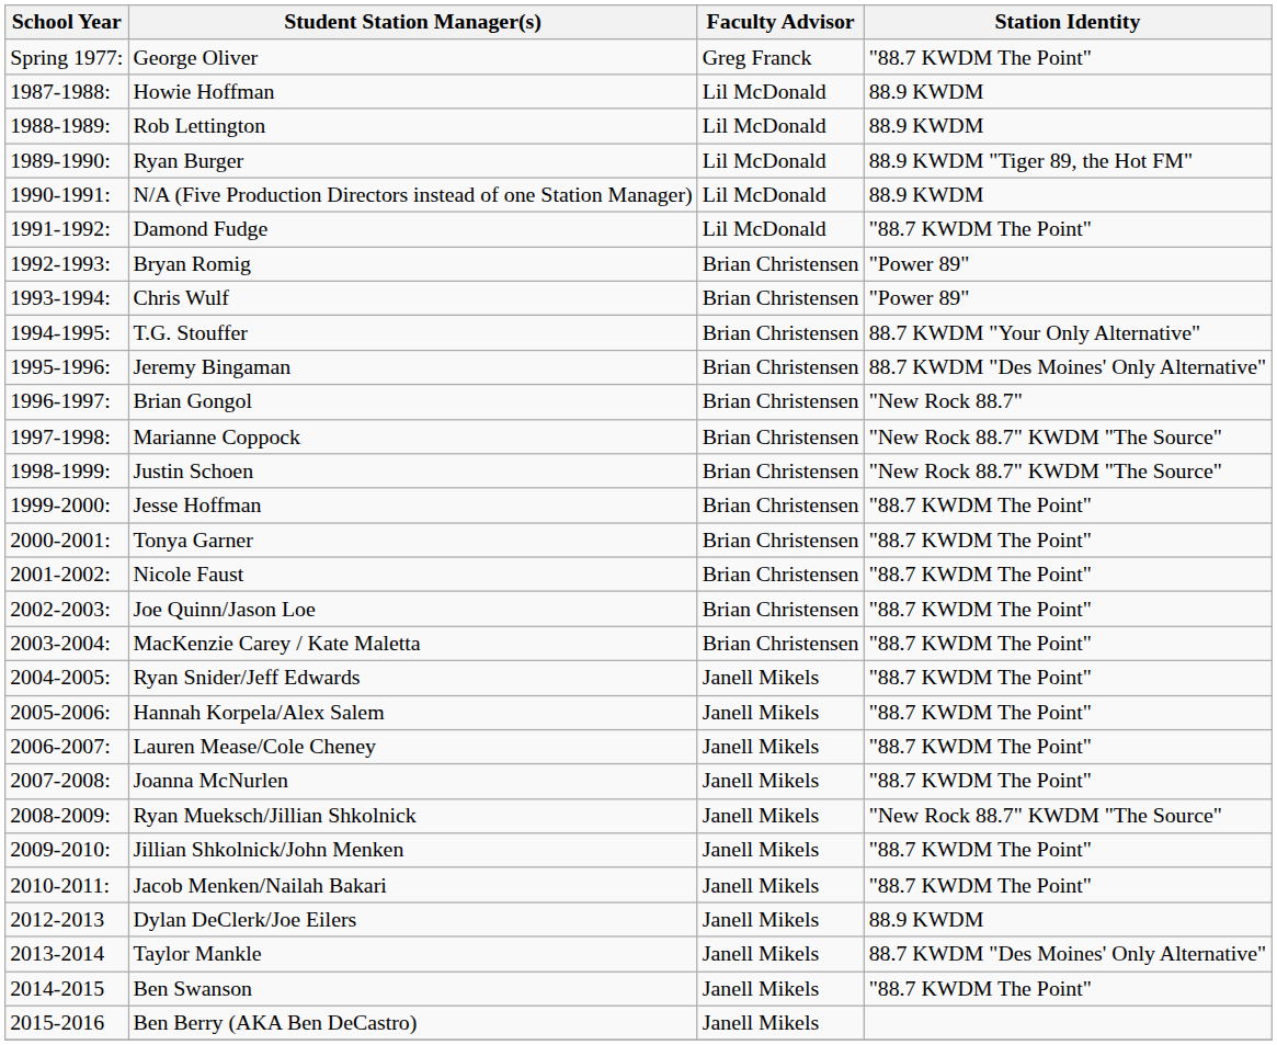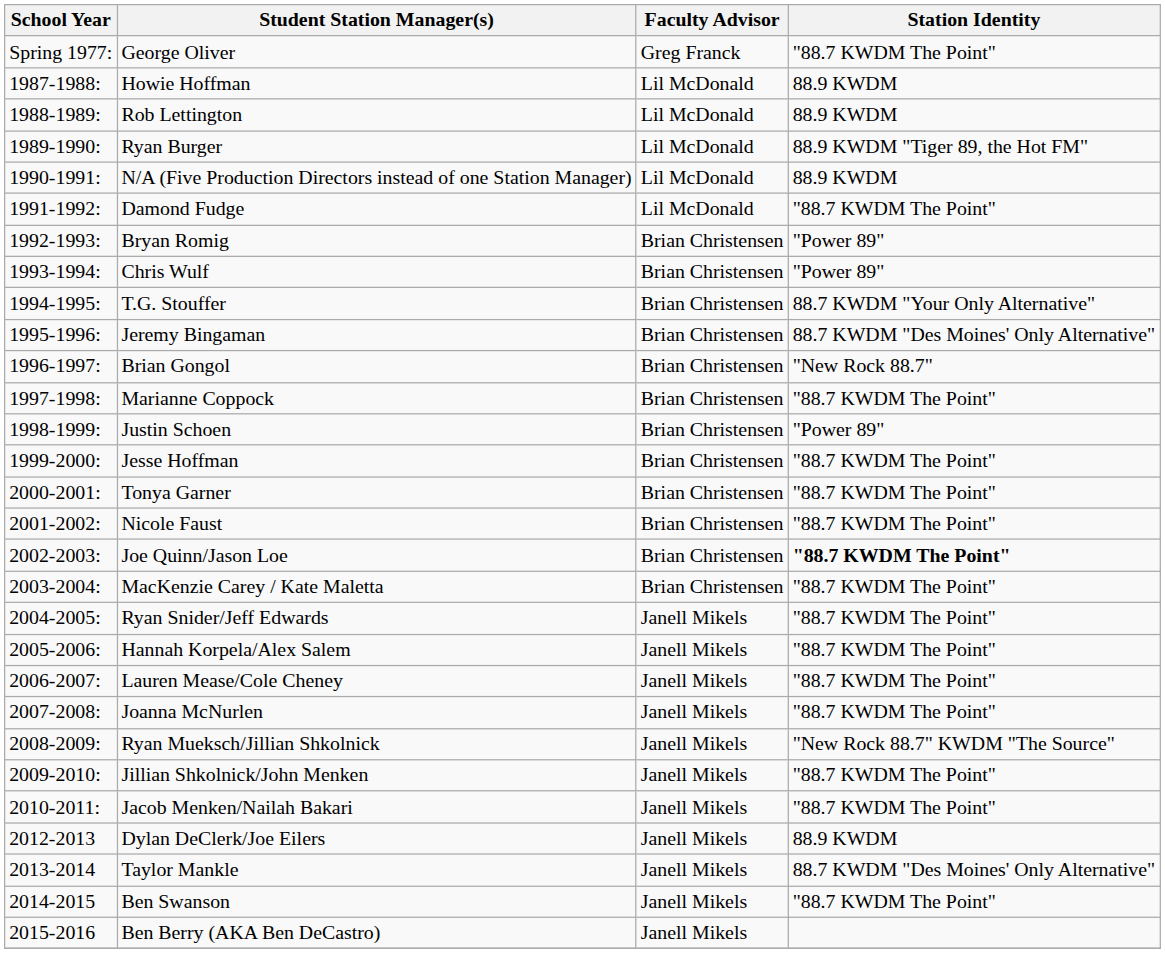Marianne Coppock | Station Identity: "New Rock 88.7" KWDM "The Source" -> "88.7 KWDM The Point"
Justin Schoen | Station Identity: "New Rock 88.7" KWDM "The Source" -> "Power 89"
Joe Quinn/Jason Loe | Station Identity: normal -> bold
